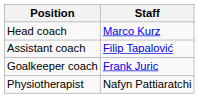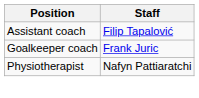- row: Head coach | Marco Kurz
